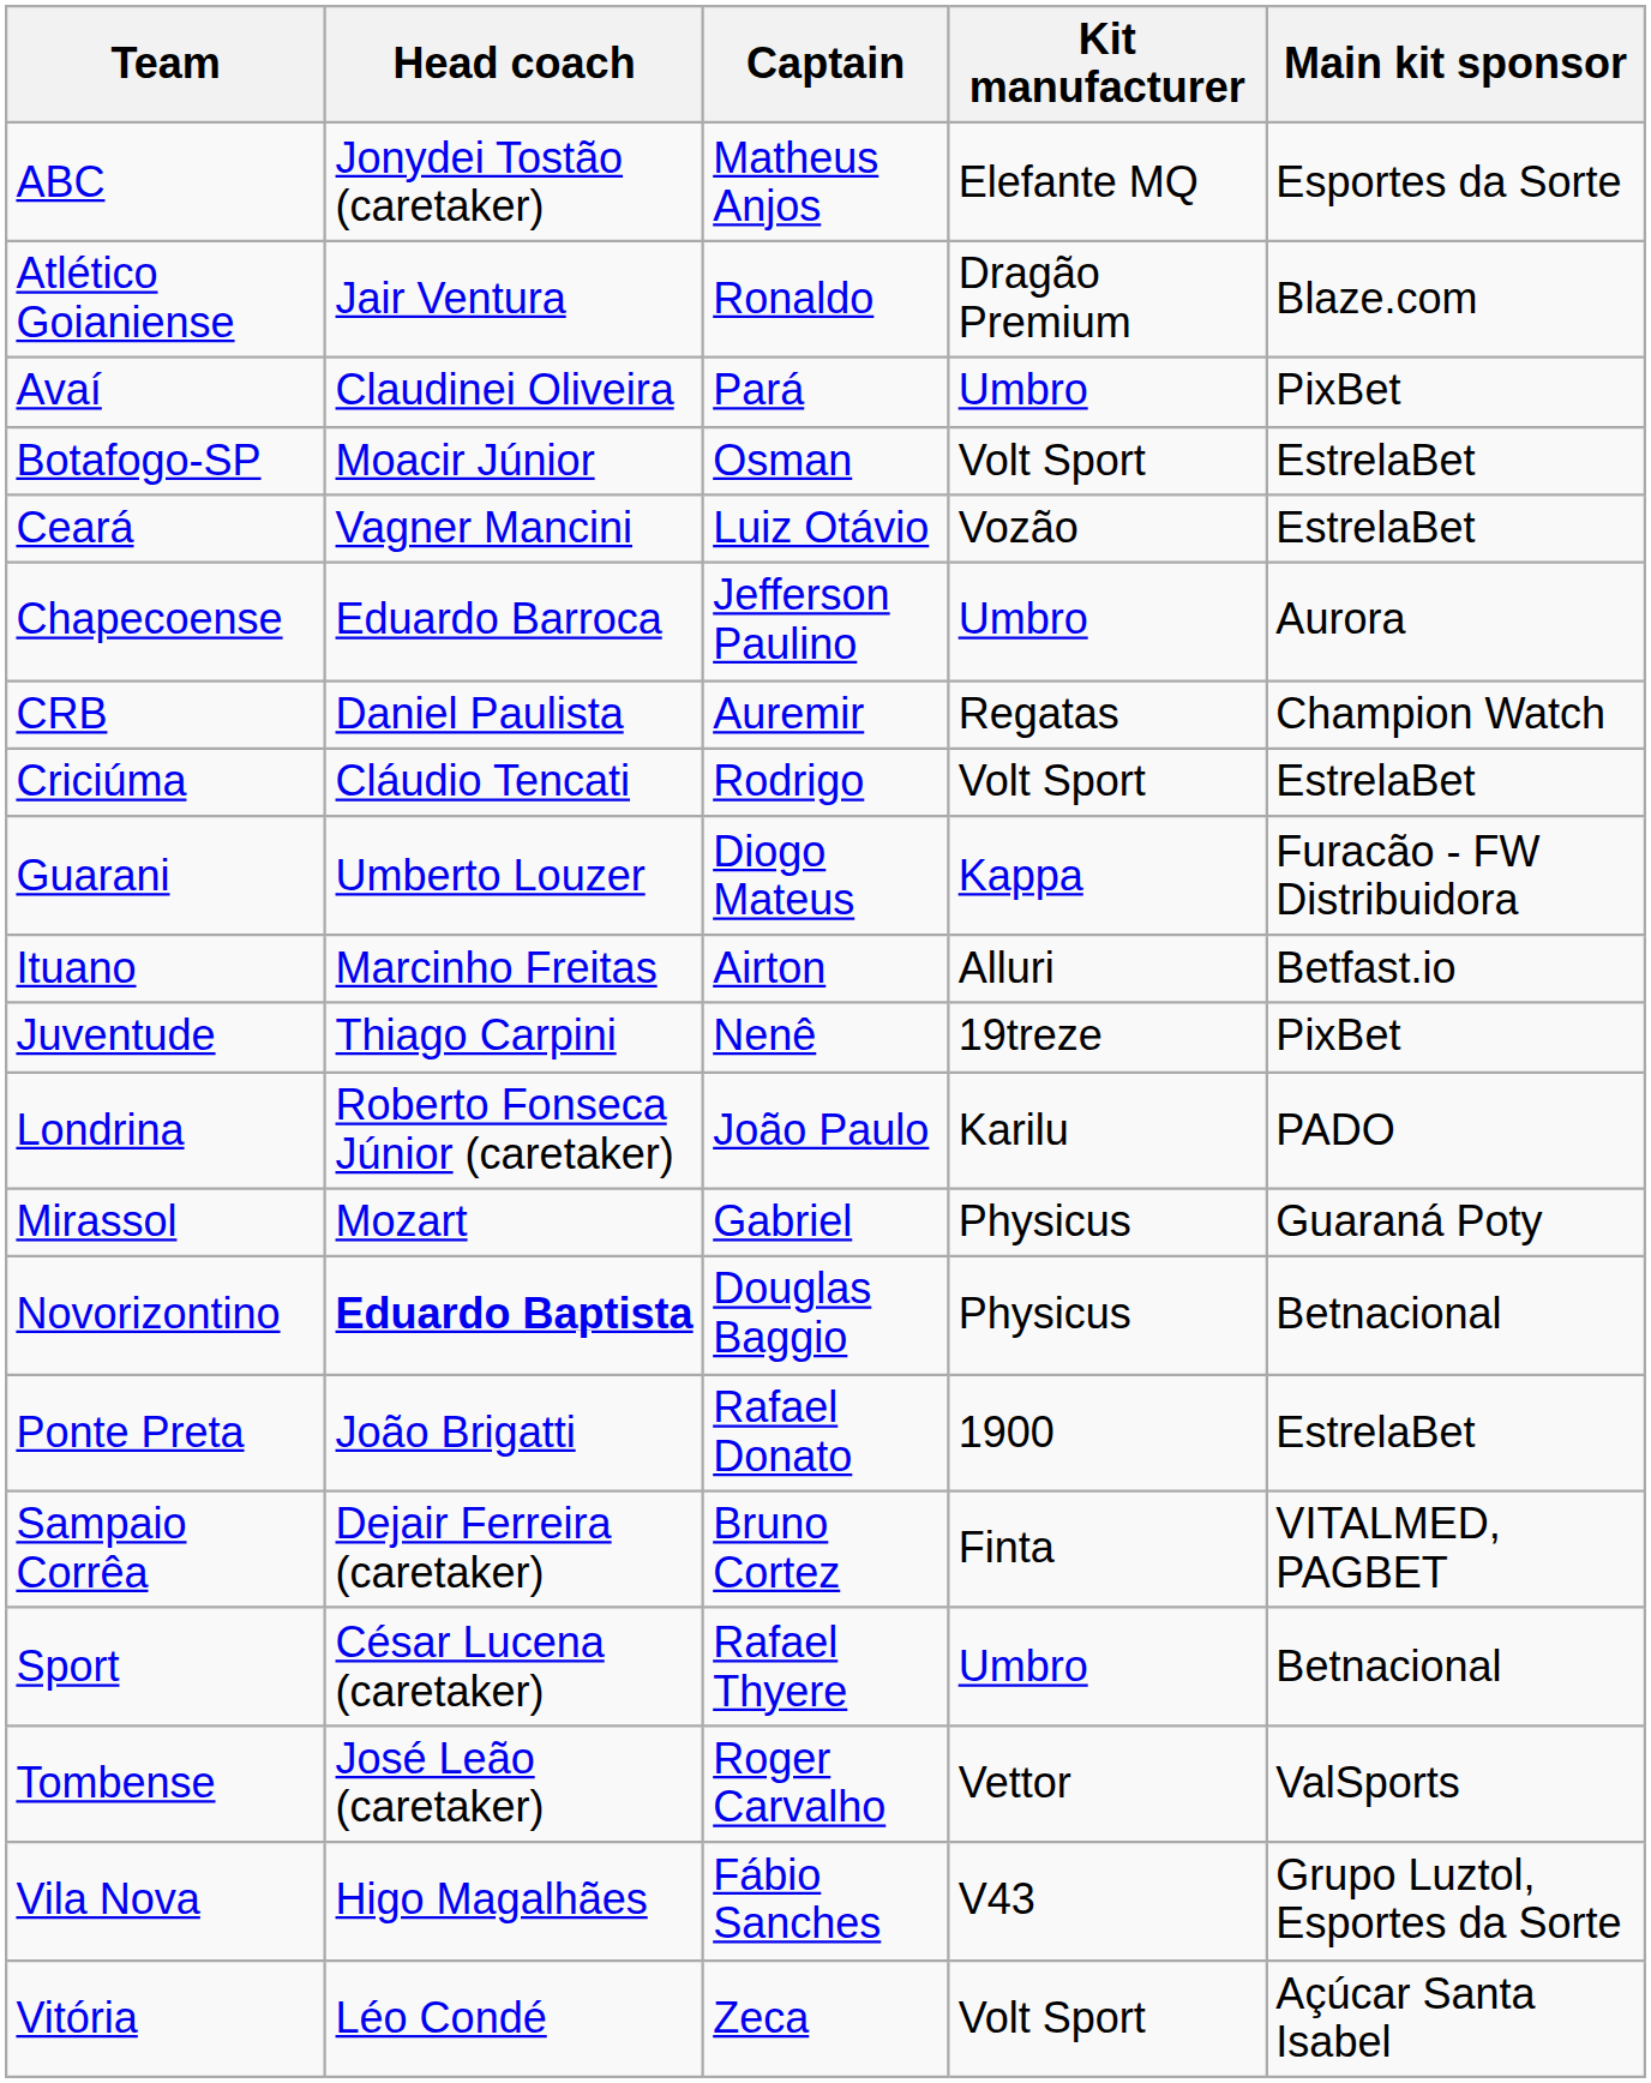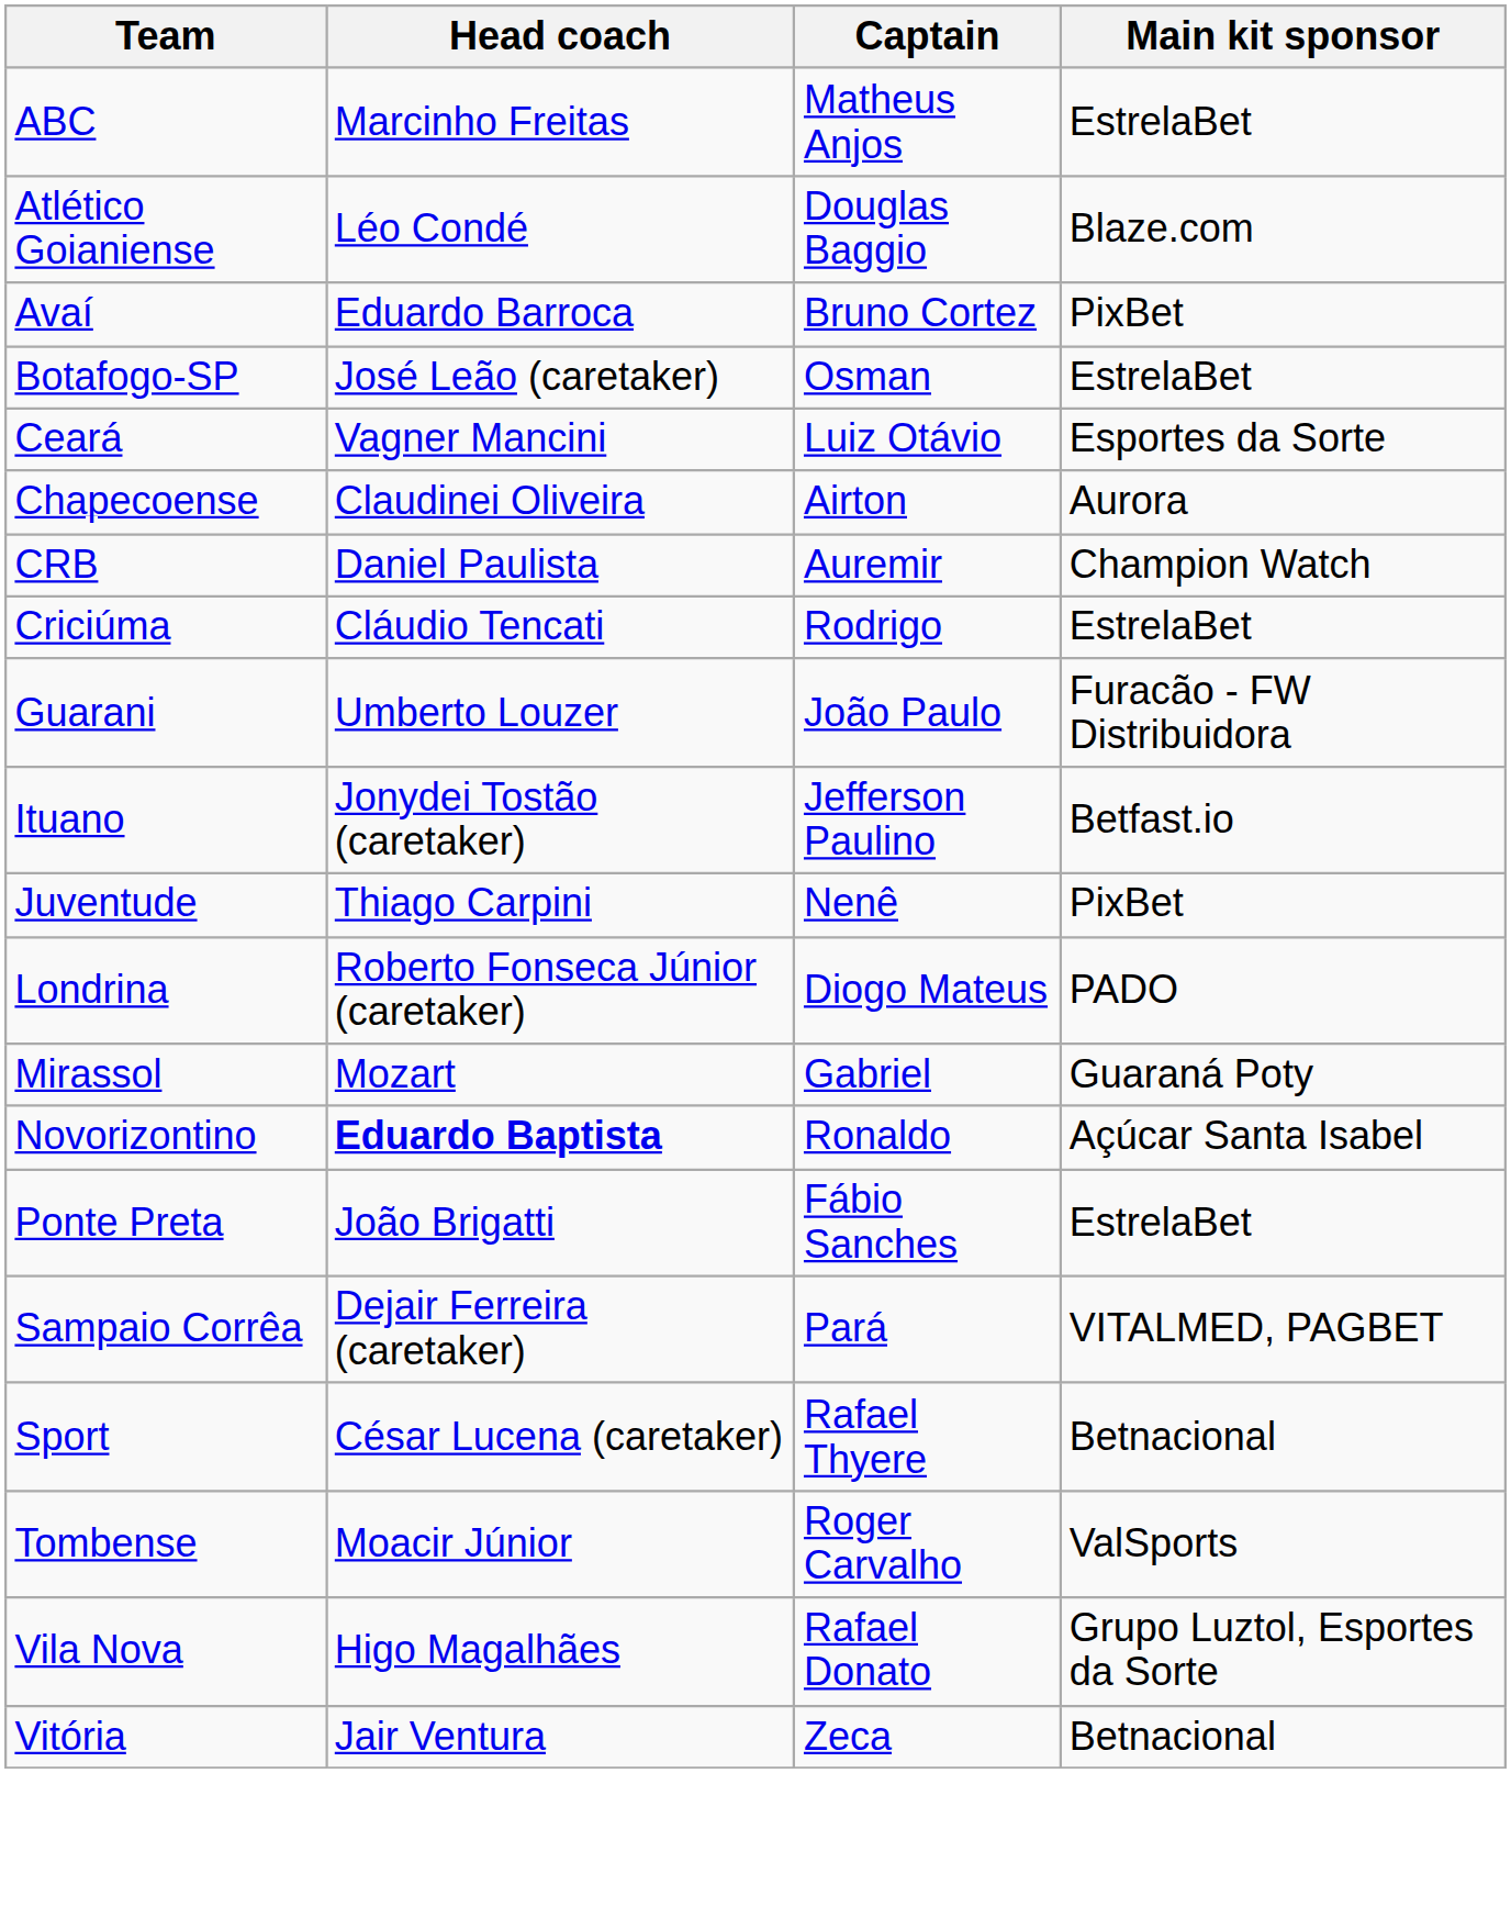- column: Kit manufacturer | Elefante MQ | Dragão Premium | Umbro | Volt Sport | Vozão | Umbro | Regatas | Volt Sport | Kappa | Alluri | 19treze | Karilu | Physicus | Physicus | 1900 | Finta | Umbro | Vettor | V43 | Volt Sport
ABC | Head coach: Jonydei Tostão (caretaker) -> Marcinho Freitas
ABC | Main kit sponsor: Esportes da Sorte -> EstrelaBet
Atlético Goianiense | Head coach: Jair Ventura -> Léo Condé
Atlético Goianiense | Captain: Ronaldo -> Douglas Baggio
Avaí | Head coach: Claudinei Oliveira -> Eduardo Barroca
Avaí | Captain: Pará -> Bruno Cortez
Botafogo-SP | Head coach: Moacir Júnior -> José Leão (caretaker)
Ceará | Main kit sponsor: EstrelaBet -> Esportes da Sorte
Chapecoense | Head coach: Eduardo Barroca -> Claudinei Oliveira
Chapecoense | Captain: Jefferson Paulino -> Airton
Guarani | Captain: Diogo Mateus -> João Paulo
Ituano | Head coach: Marcinho Freitas -> Jonydei Tostão (caretaker)
Ituano | Captain: Airton -> Jefferson Paulino
Londrina | Captain: João Paulo -> Diogo Mateus
Novorizontino | Captain: Douglas Baggio -> Ronaldo
Novorizontino | Main kit sponsor: Betnacional -> Açúcar Santa Isabel
Ponte Preta | Captain: Rafael Donato -> Fábio Sanches
Sampaio Corrêa | Captain: Bruno Cortez -> Pará
Tombense | Head coach: José Leão (caretaker) -> Moacir Júnior
Vila Nova | Captain: Fábio Sanches -> Rafael Donato
Vitória | Head coach: Léo Condé -> Jair Ventura
Vitória | Main kit sponsor: Açúcar Santa Isabel -> Betnacional
